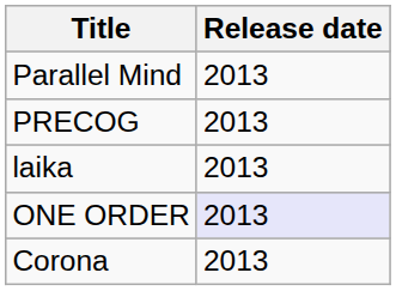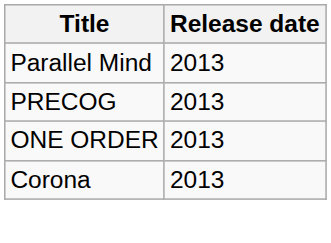- row: laika | 2013
ONE ORDER | Release date: lavender background -> no background
